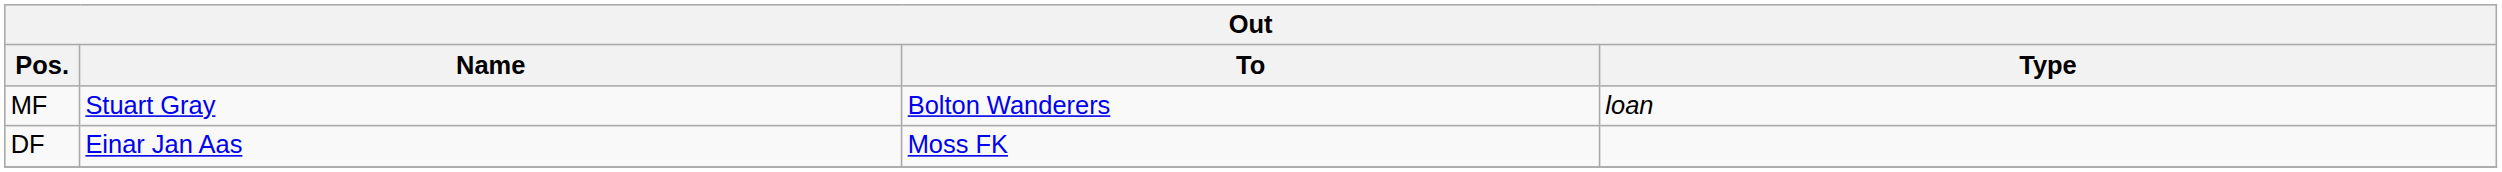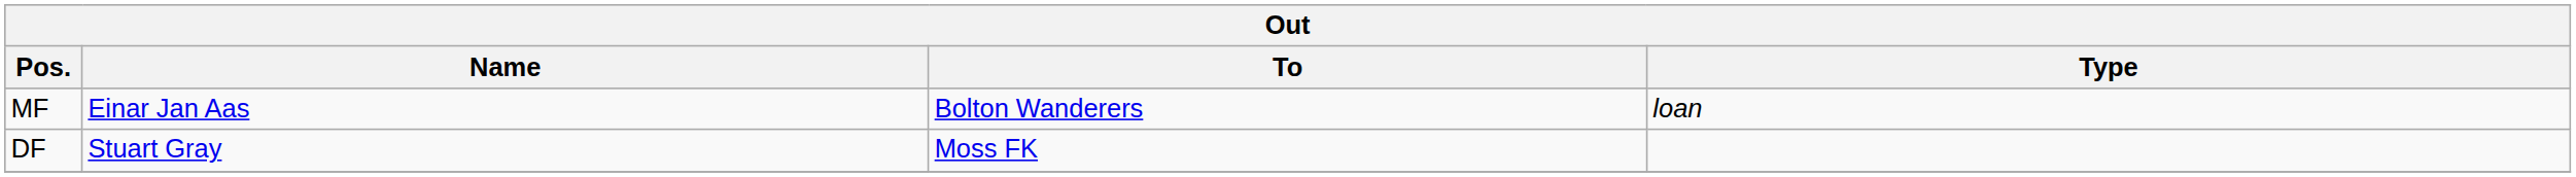MF | Name: Stuart Gray -> Einar Jan Aas
DF | Name: Einar Jan Aas -> Stuart Gray
